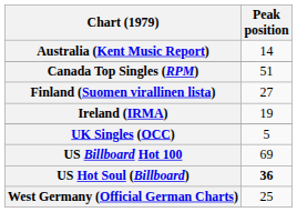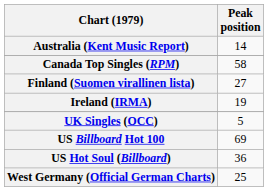Canada Top Singles (RPM) | Peak position: 51 -> 58
US Hot Soul (Billboard) | Peak position: bold -> normal
